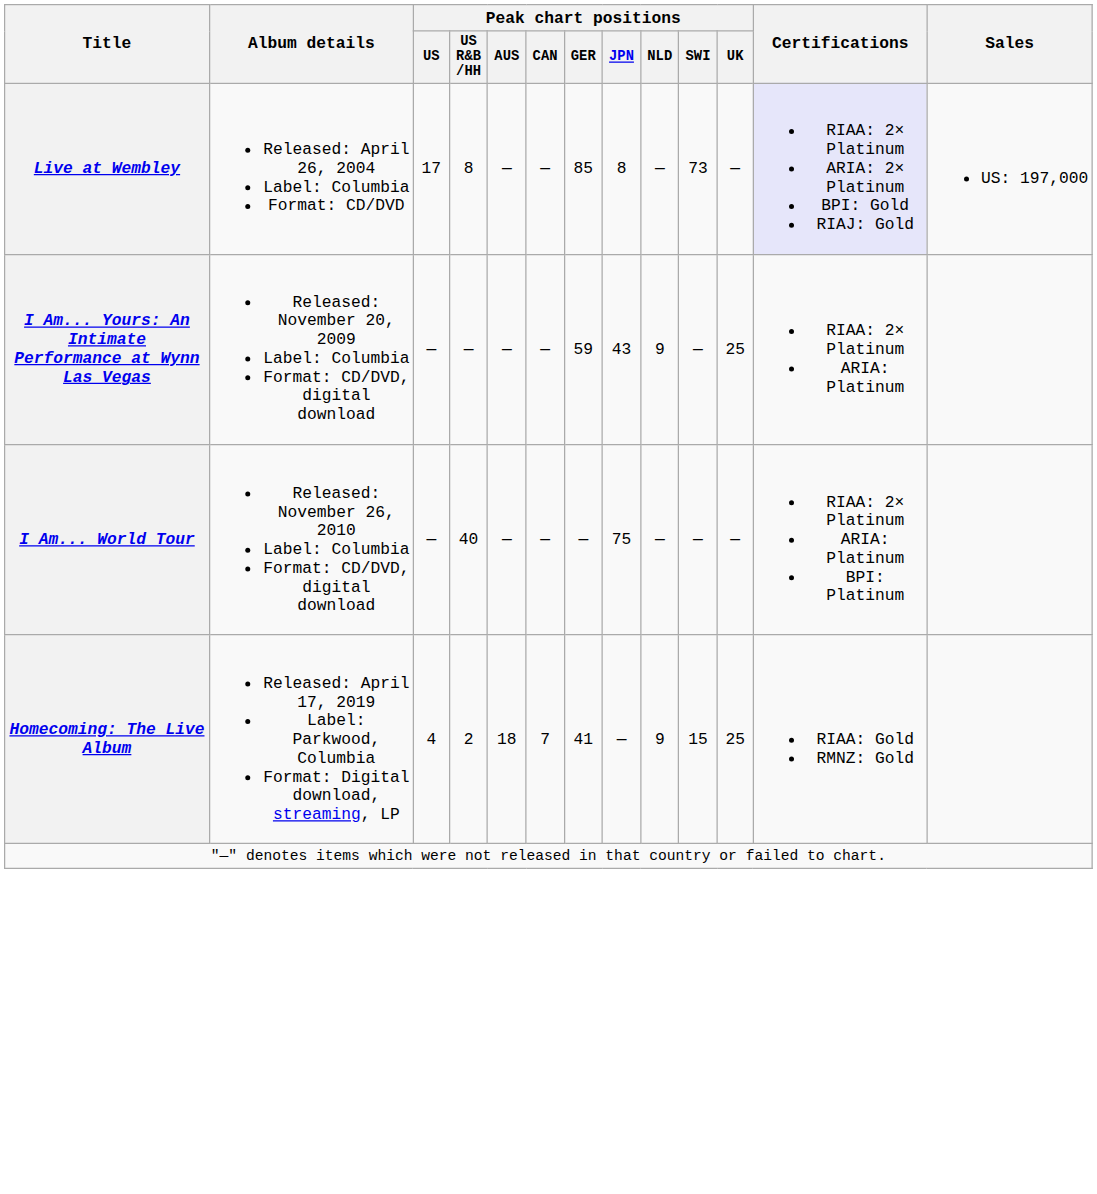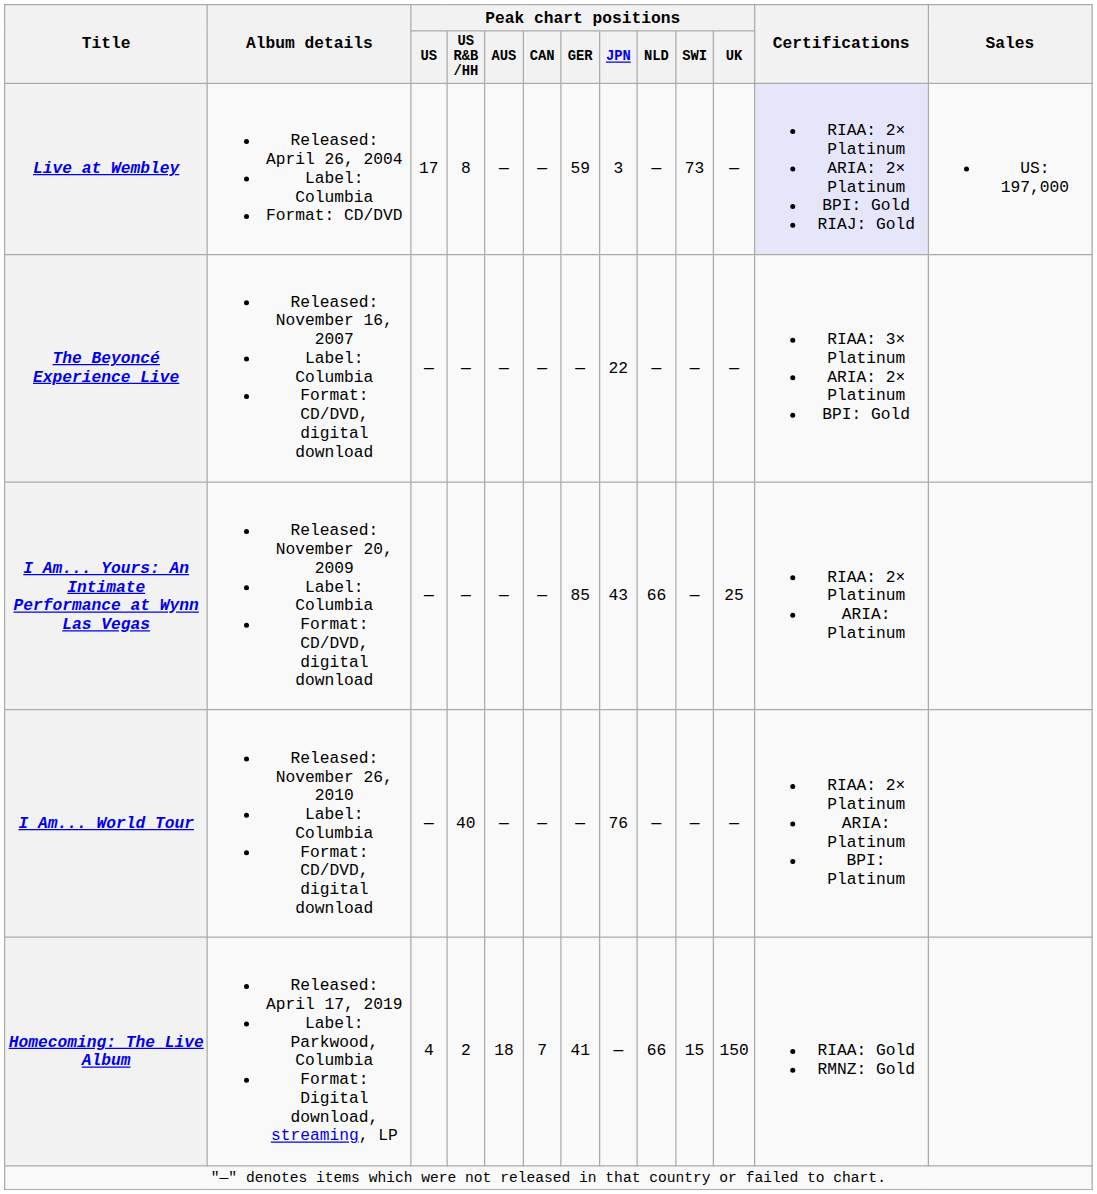Live at Wembley | Peak chart positions / GER: 85 -> 59
Live at Wembley | Peak chart positions / JPN: 8 -> 3
+ row: The Beyoncé Experience Live | Released: November 16, 2007 Label: Columbia Format: CD/DVD, digital download | — | — | — | — | — | 22 | — | — | — | RIAA: 3× Platinum ARIA: 2× Platinum BPI: Gold
I Am... Yours: An Intimate Performance at Wynn Las Vegas | Peak chart positions / GER: 59 -> 85
I Am... Yours: An Intimate Performance at Wynn Las Vegas | Peak chart positions / NLD: 9 -> 66
I Am... World Tour | Peak chart positions / JPN: 75 -> 76
Homecoming: The Live Album | Peak chart positions / NLD: 9 -> 66
Homecoming: The Live Album | Peak chart positions / UK: 25 -> 150
